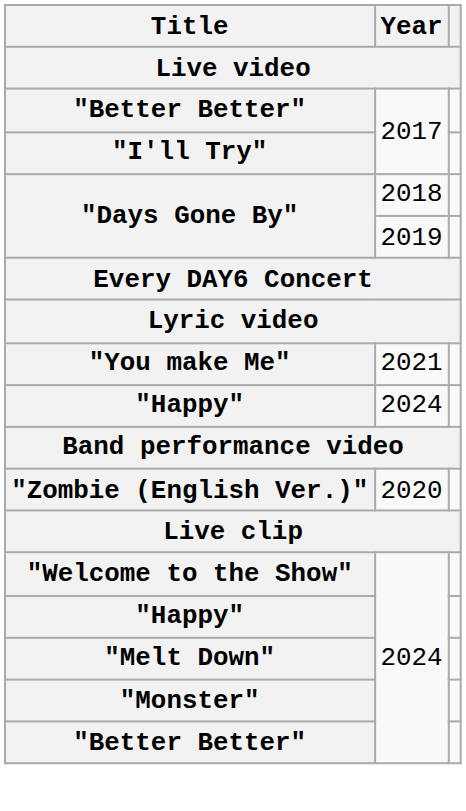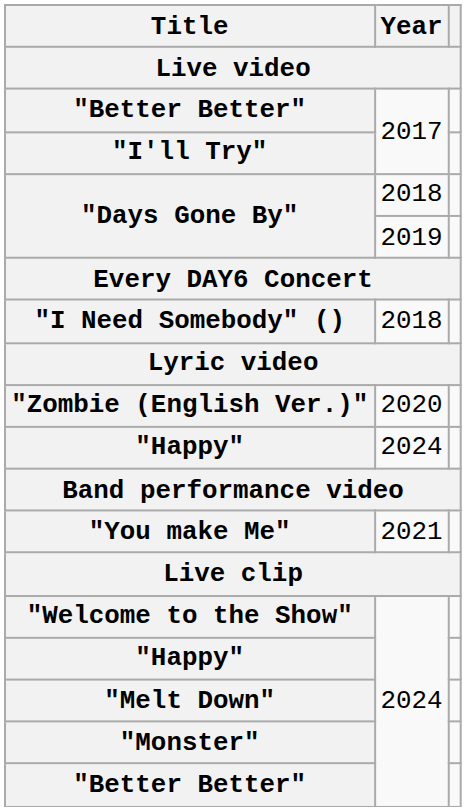+ row: "I Need Somebody" () | 2018
rows swapped: "Zombie (English Ver.)" <-> "You make Me"
